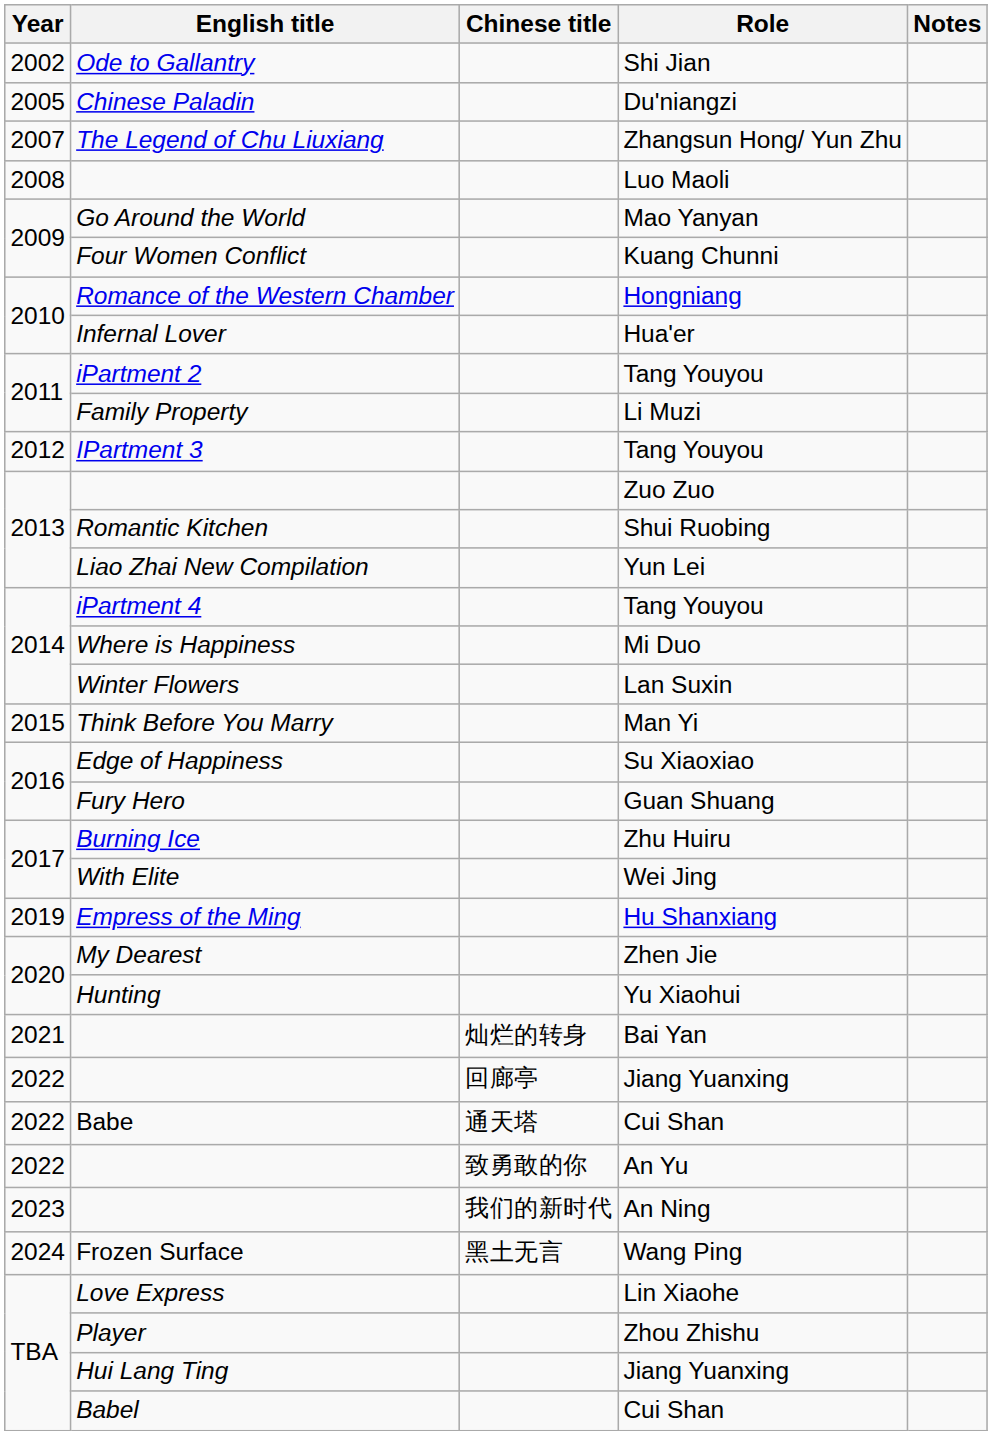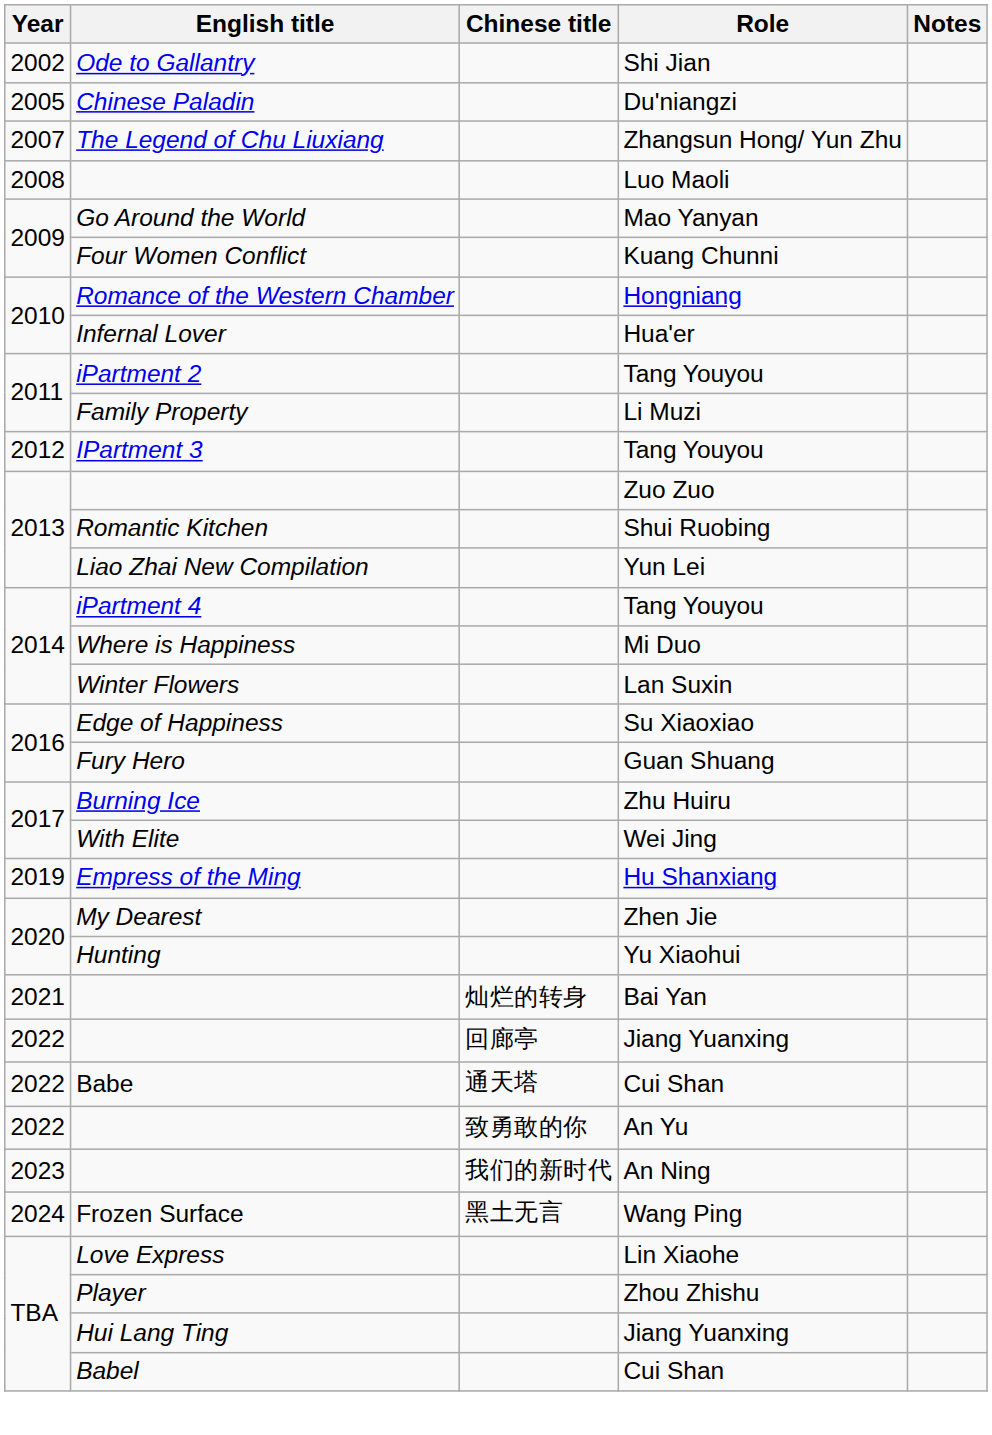- row: 2015 | Think Before You Marry | Man Yi
